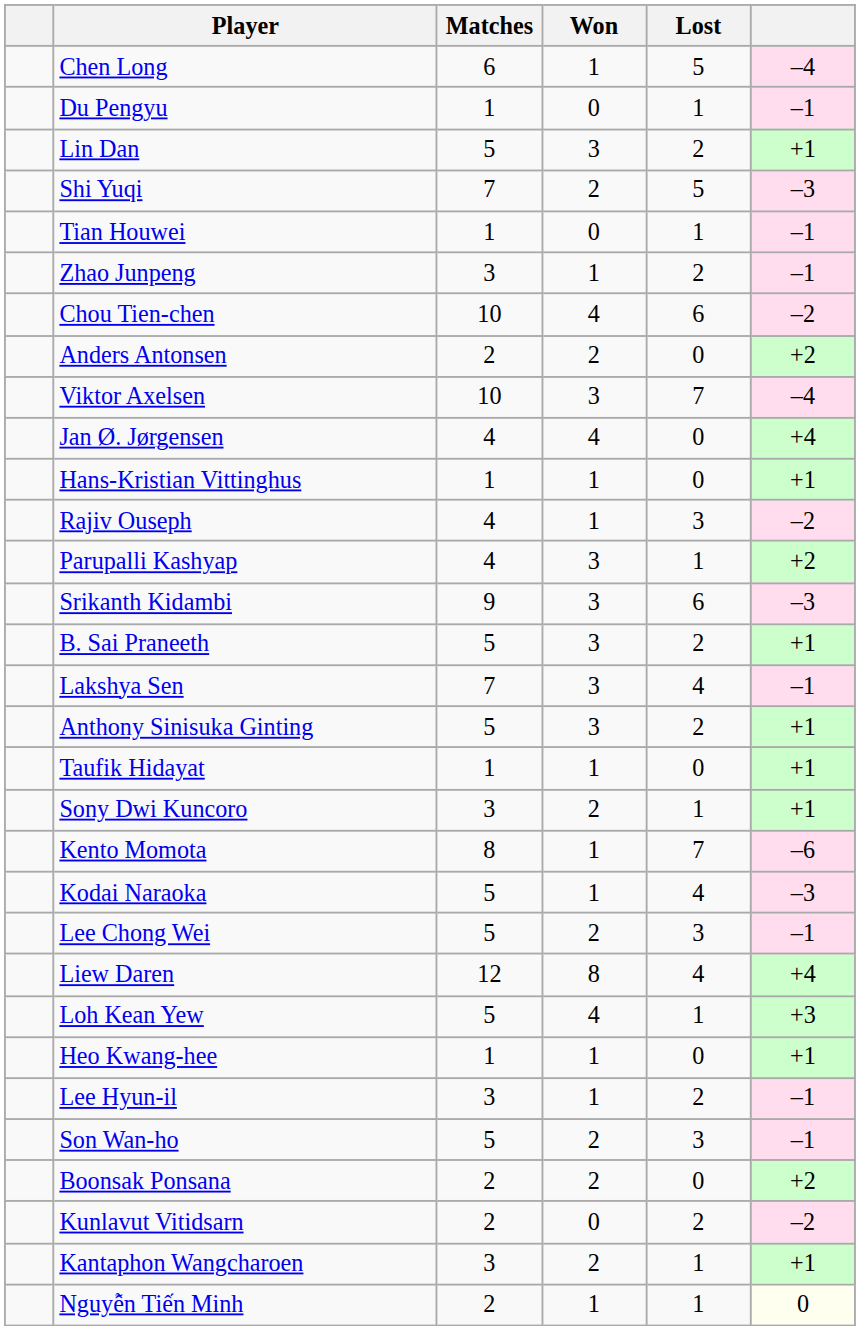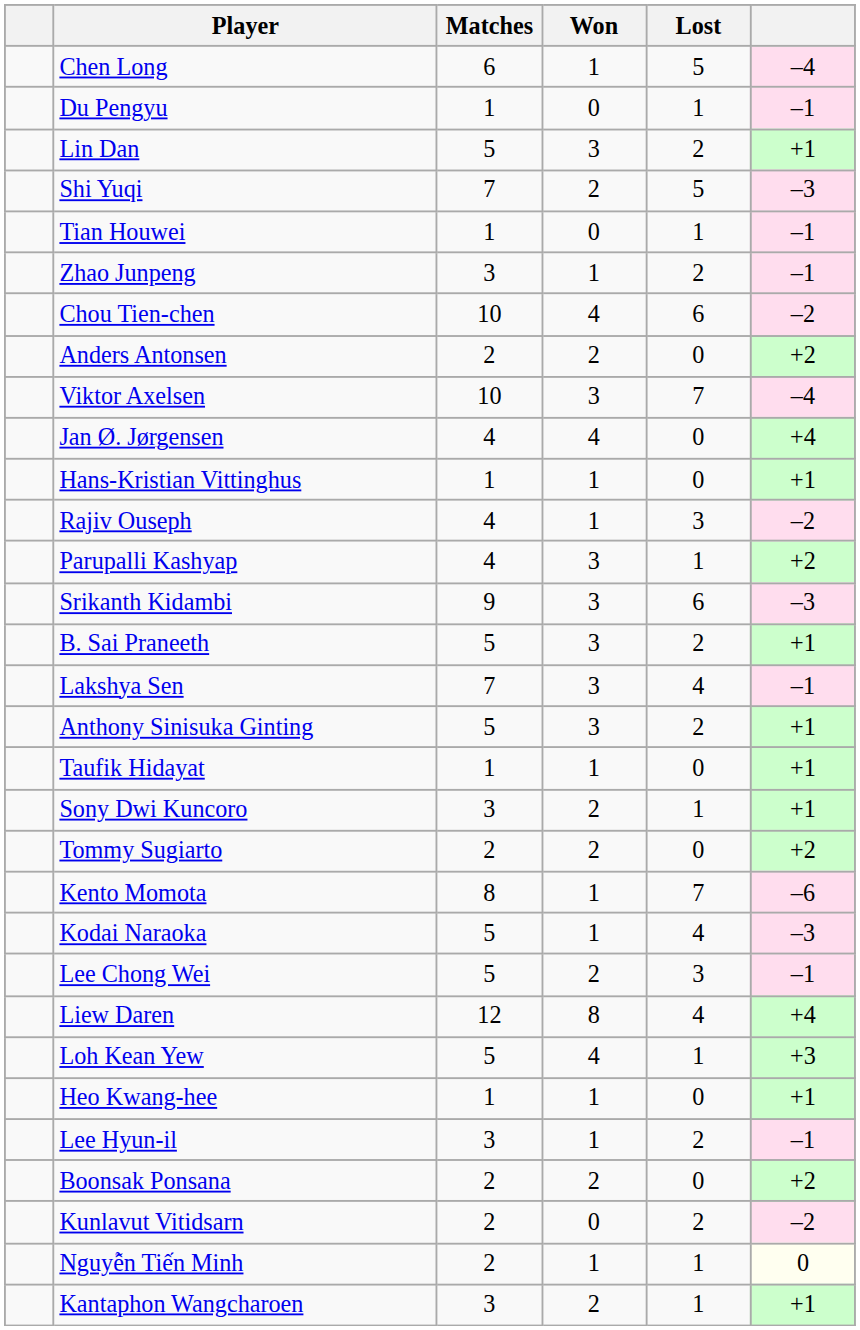+ row: Tommy Sugiarto | 2 | 2 | 0 | +2
- row: Son Wan-ho | 5 | 2 | 3 | –1
rows swapped: Kantaphon Wangcharoen <-> Nguyễn Tiến Minh
